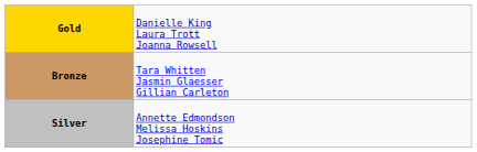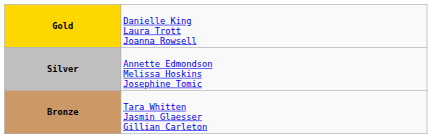rows swapped: Silver <-> Bronze
